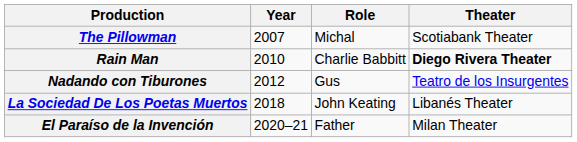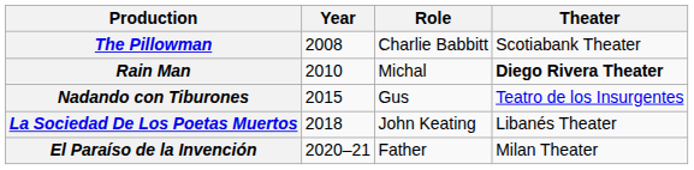The Pillowman | Year: 2007 -> 2008
The Pillowman | Role: Michal -> Charlie Babbitt
Rain Man | Role: Charlie Babbitt -> Michal
Nadando con Tiburones | Year: 2012 -> 2015
